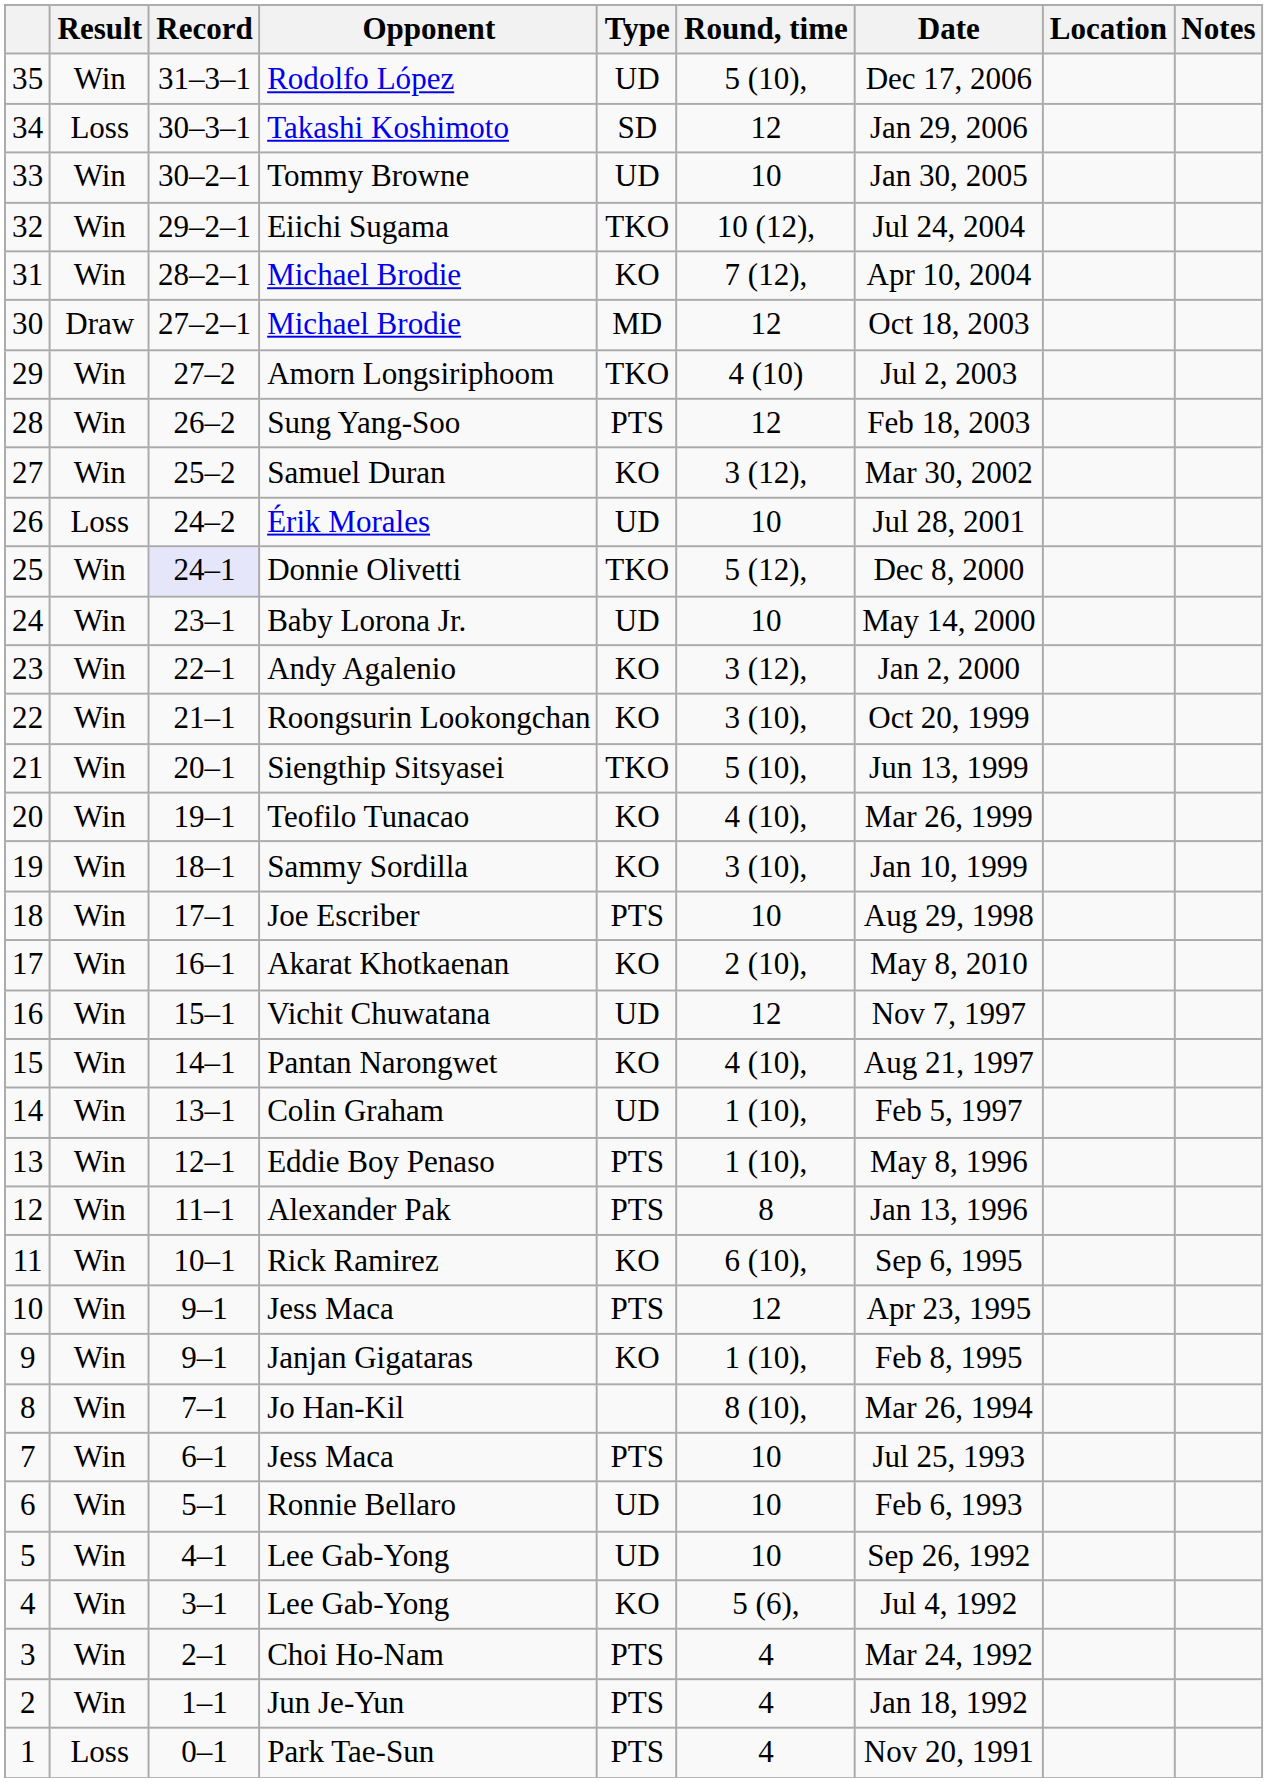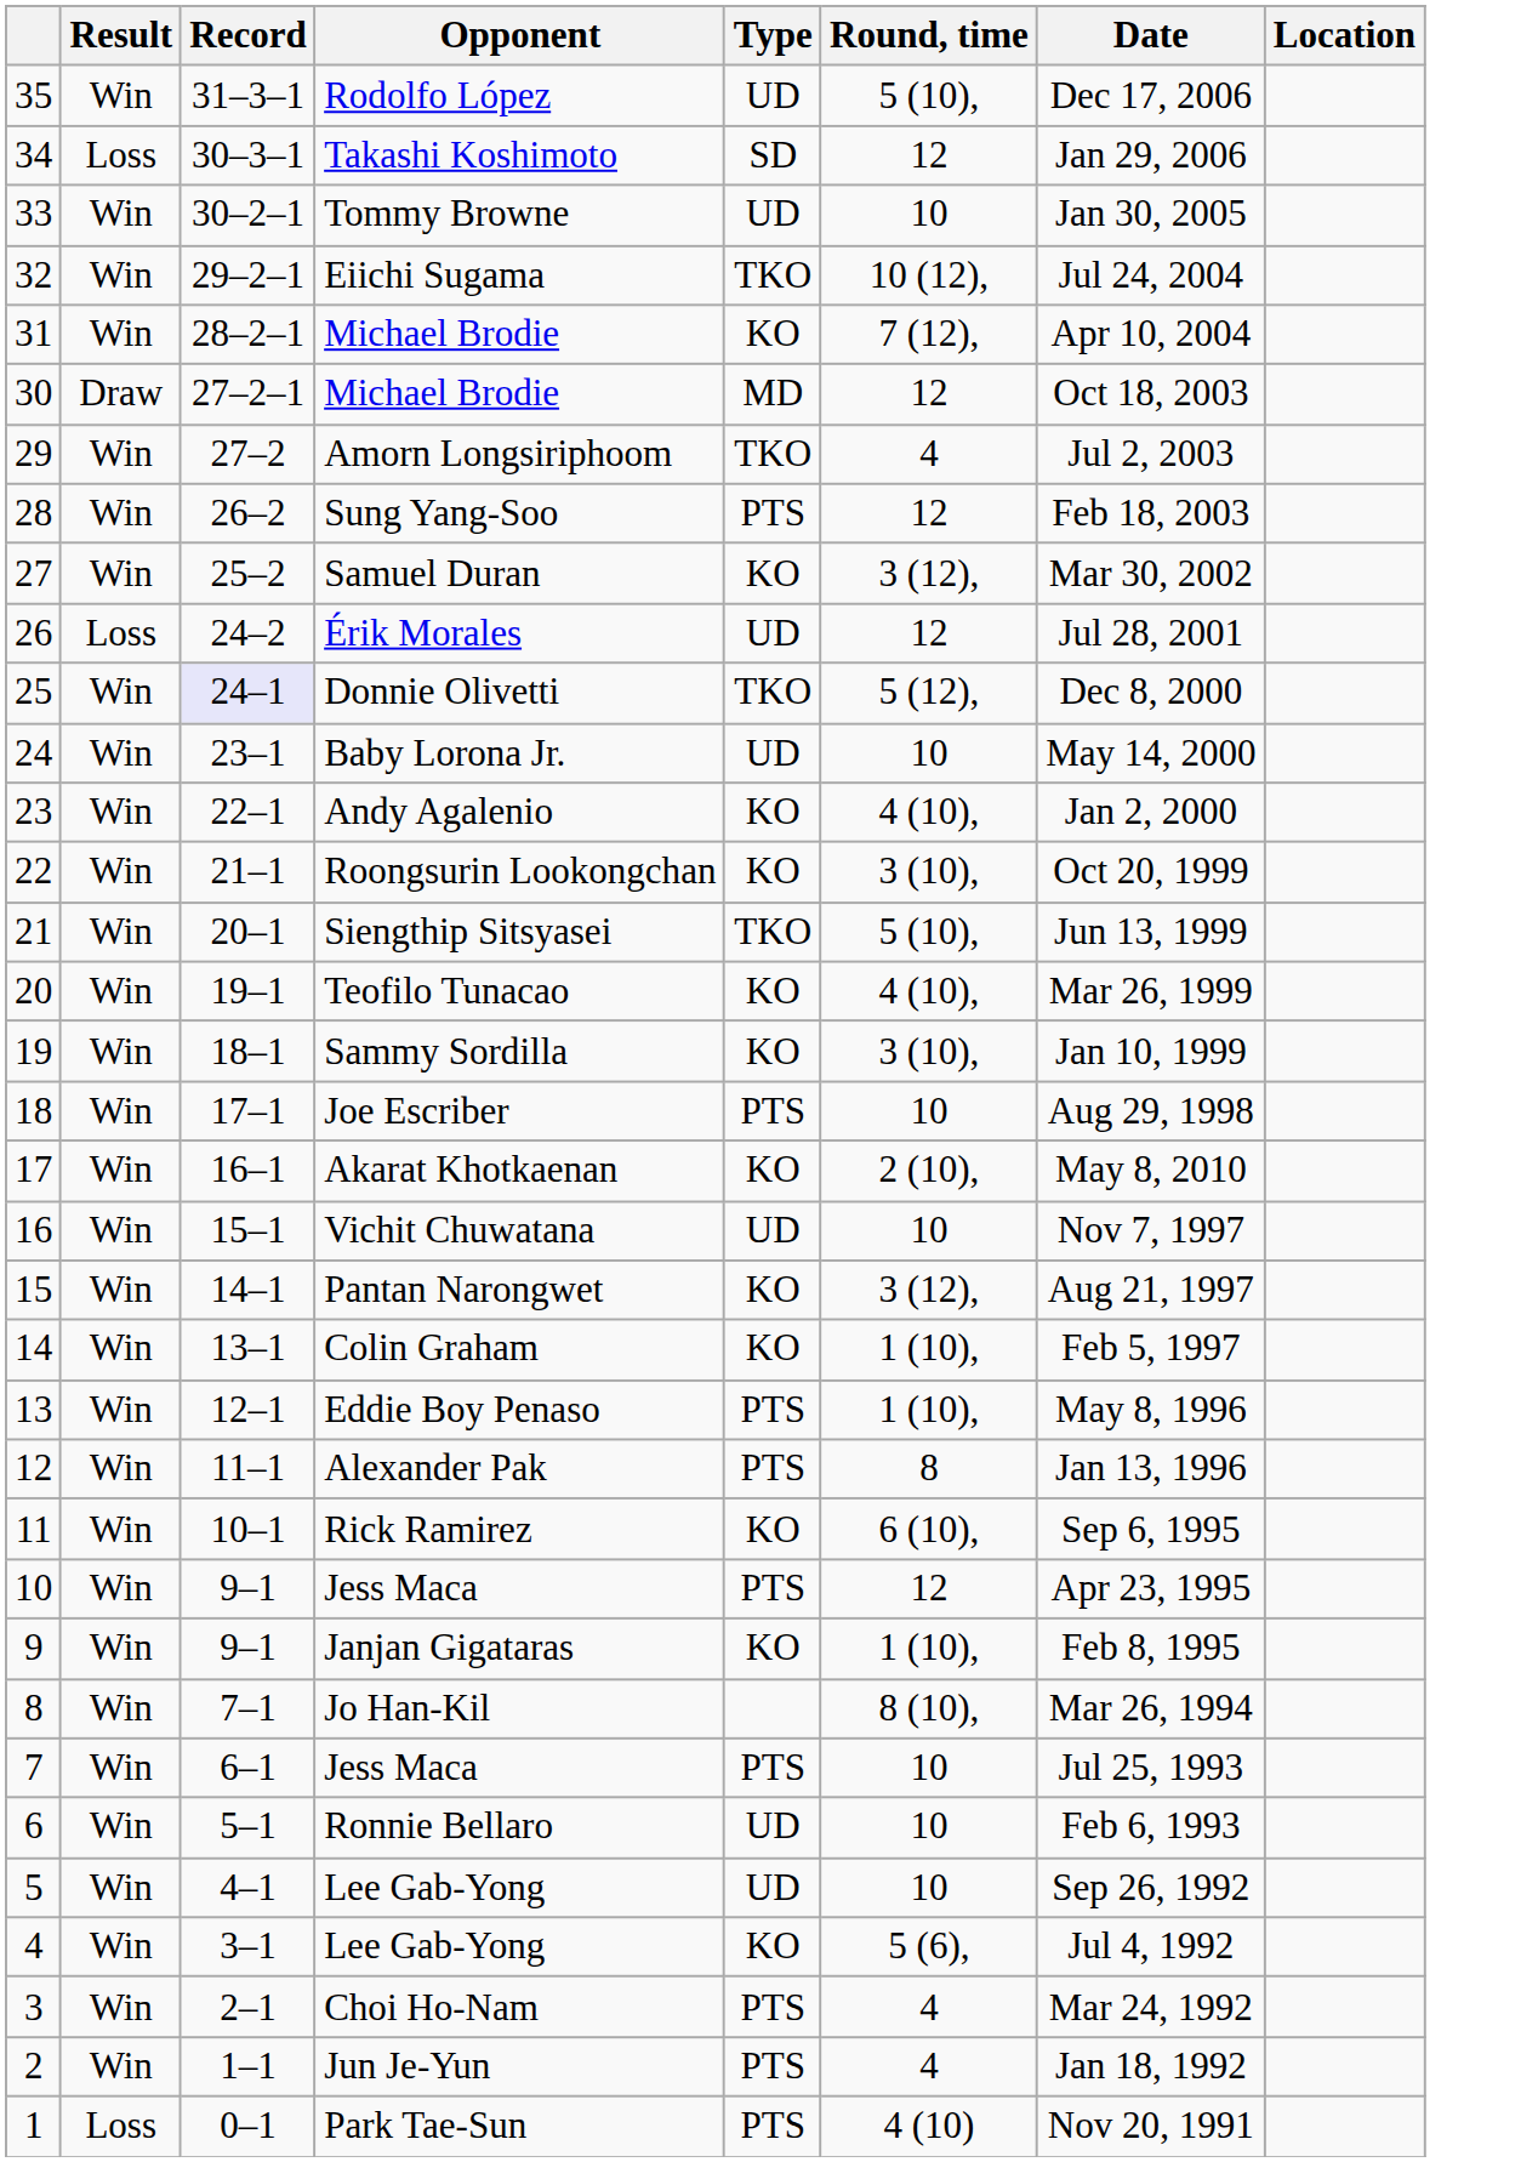- column: Notes
Amorn Longsiriphoom | Round, time: 4 (10) -> 4
Érik Morales | Round, time: 10 -> 12
Andy Agalenio | Round, time: 3 (12), -> 4 (10),
Vichit Chuwatana | Round, time: 12 -> 10
Pantan Narongwet | Round, time: 4 (10), -> 3 (12),
Colin Graham | Type: UD -> KO
Park Tae-Sun | Round, time: 4 -> 4 (10)
